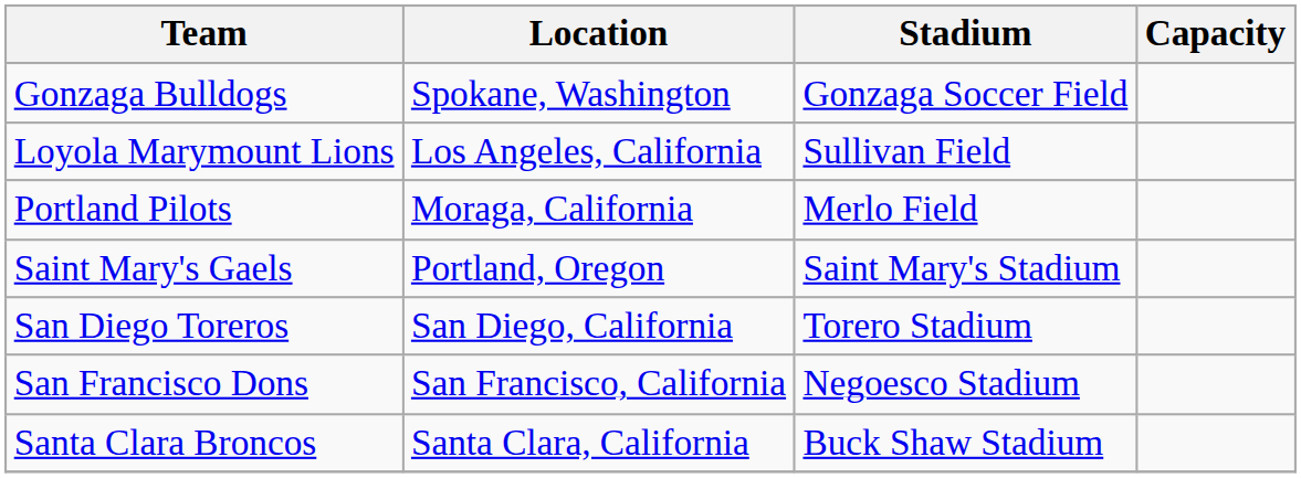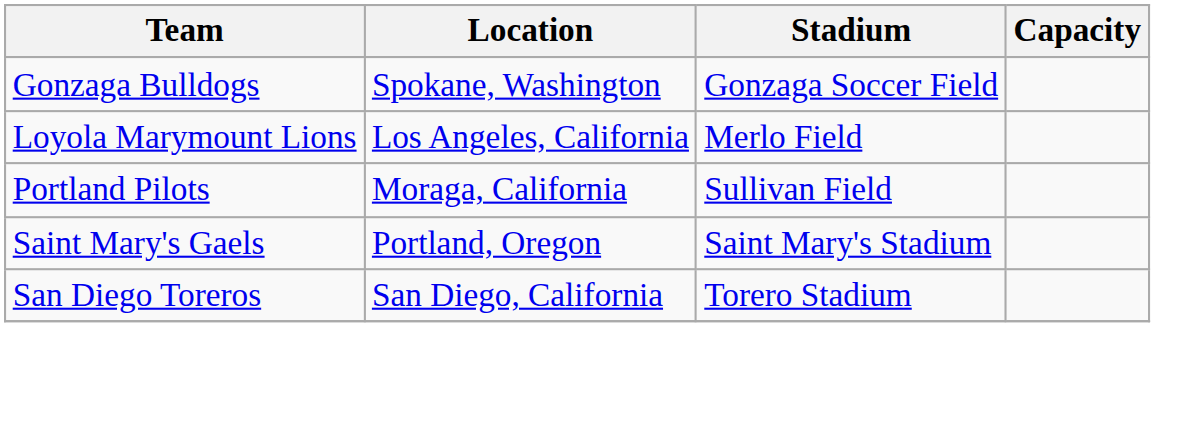Loyola Marymount Lions | Stadium: Sullivan Field -> Merlo Field
Portland Pilots | Stadium: Merlo Field -> Sullivan Field
- row: San Francisco Dons | San Francisco, California | Negoesco Stadium
- row: Santa Clara Broncos | Santa Clara, California | Buck Shaw Stadium
